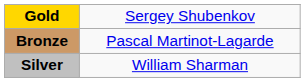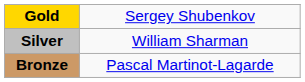rows swapped: Silver <-> Bronze
